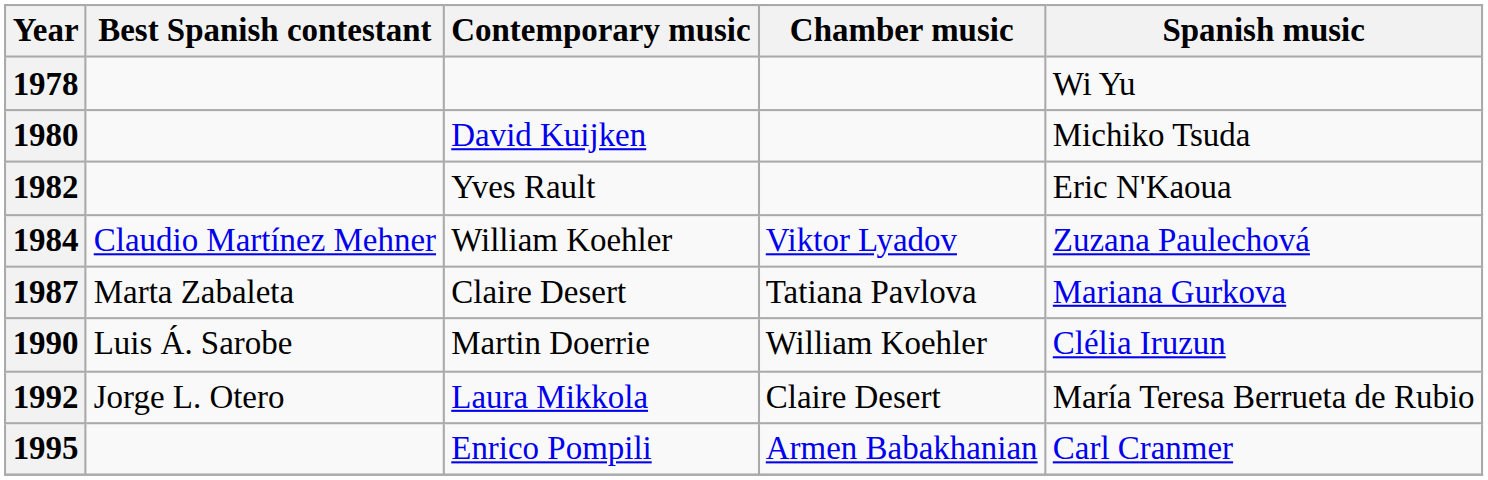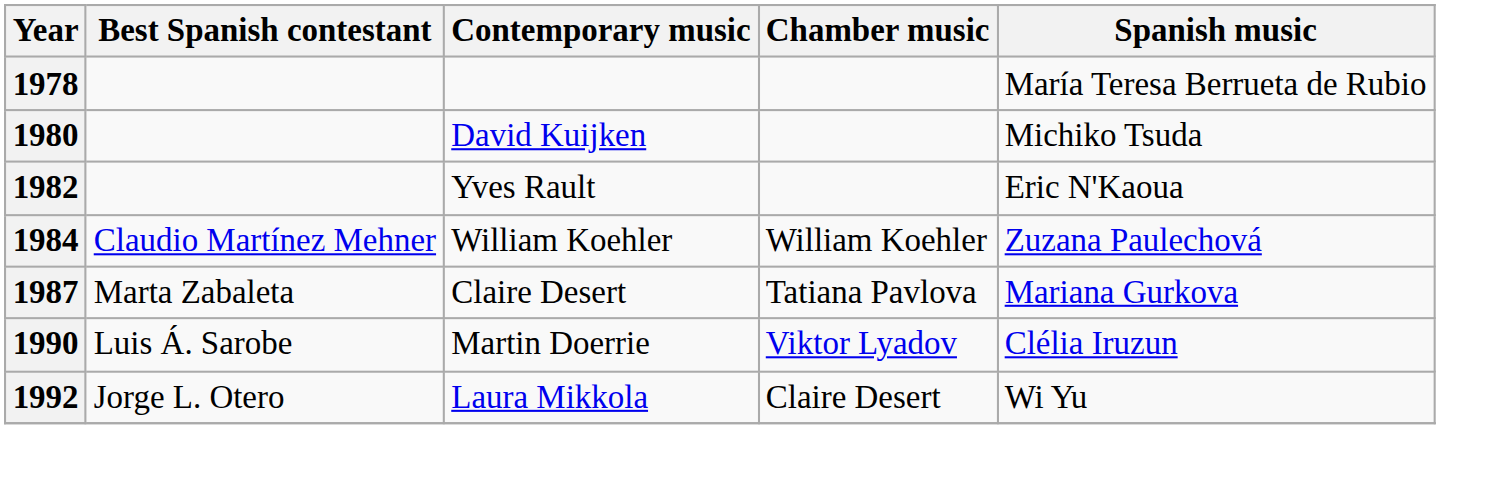1978 | Spanish music: Wi Yu -> María Teresa Berrueta de Rubio
1984 | Chamber music: Viktor Lyadov -> William Koehler
1990 | Chamber music: William Koehler -> Viktor Lyadov
1992 | Spanish music: María Teresa Berrueta de Rubio -> Wi Yu
- row: 1995 | Enrico Pompili | Armen Babakhanian | Carl Cranmer
